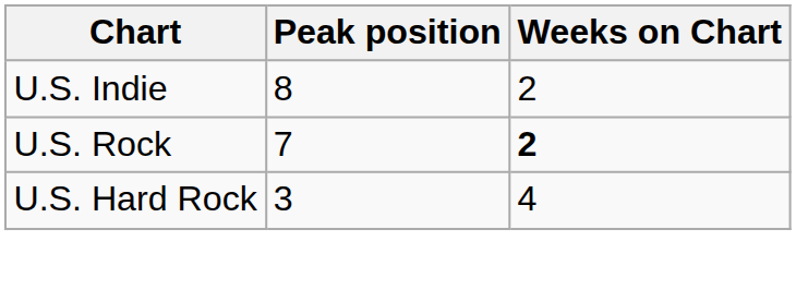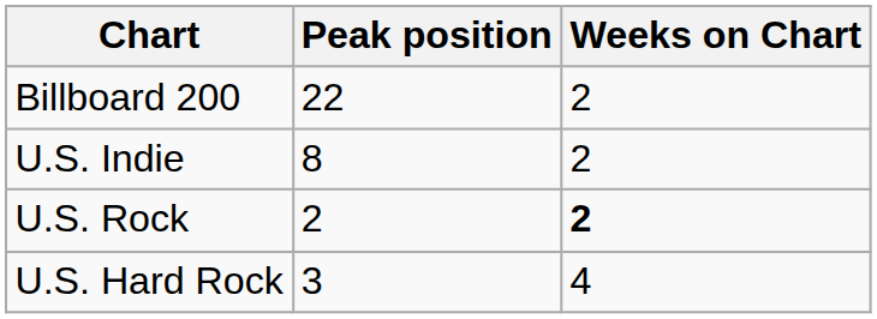+ row: Billboard 200 | 22 | 2
U.S. Rock | Peak position: 7 -> 2
